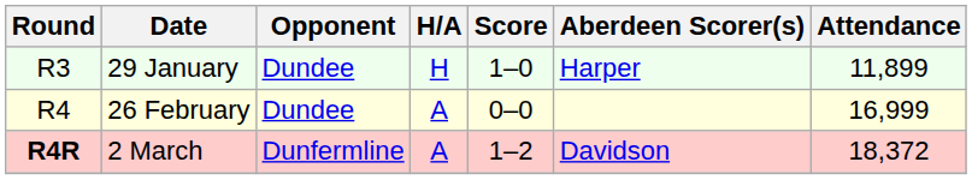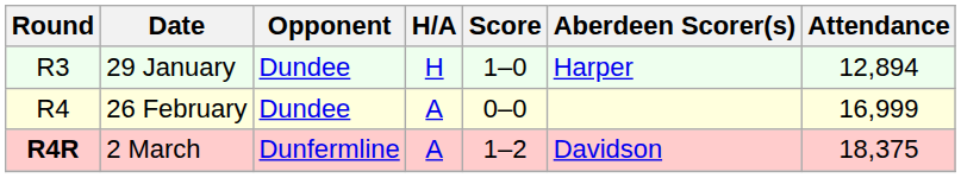29 January | Attendance: 11,899 -> 12,894
2 March | Attendance: 18,372 -> 18,375
